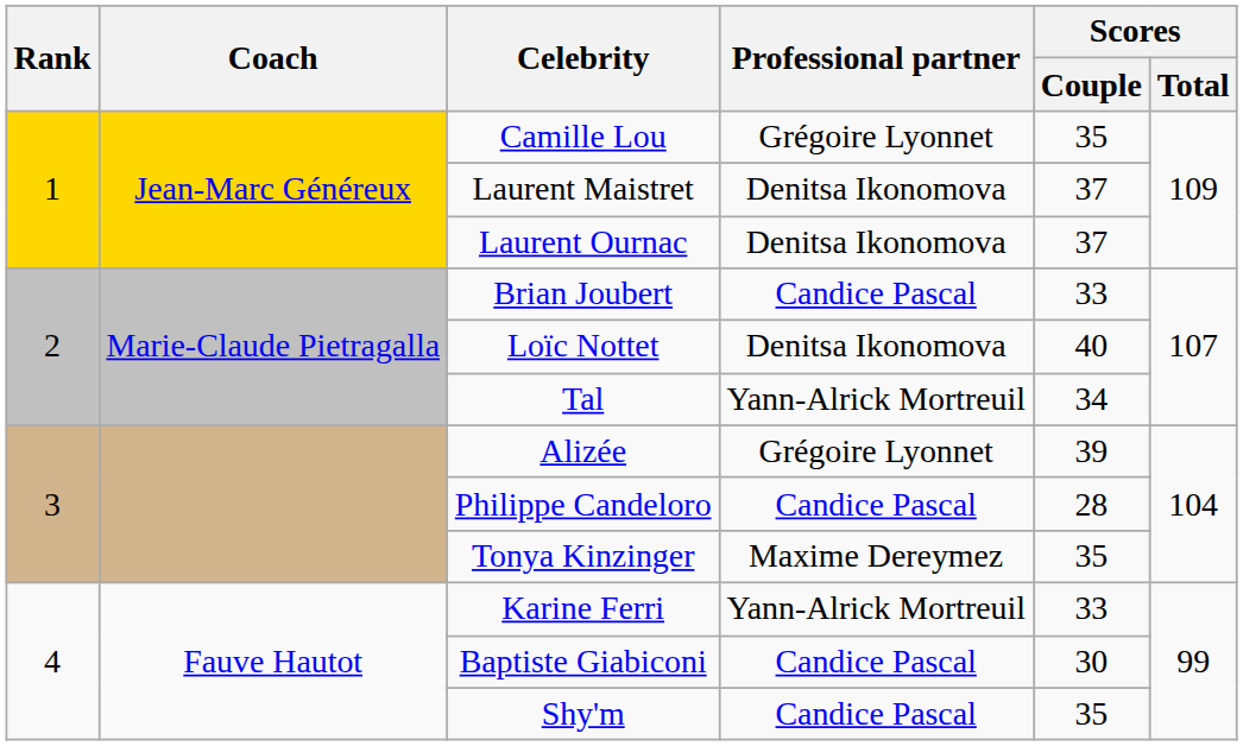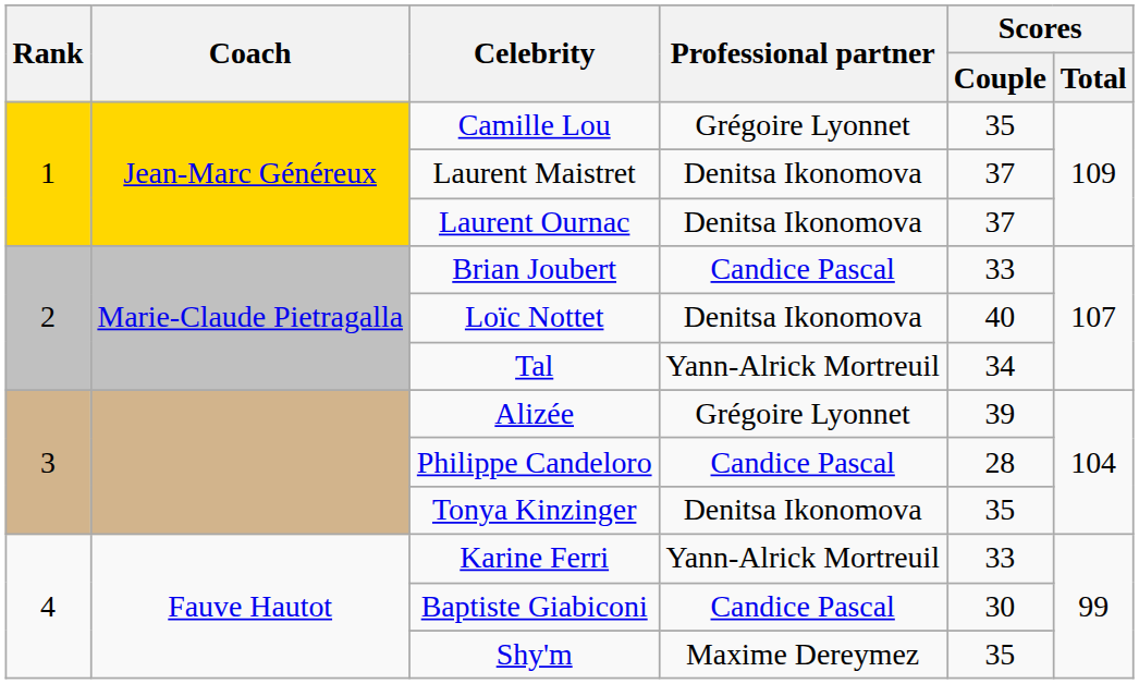Tonya Kinzinger | Professional partner: Maxime Dereymez -> Denitsa Ikonomova
Shy'm | Professional partner: Candice Pascal -> Maxime Dereymez
